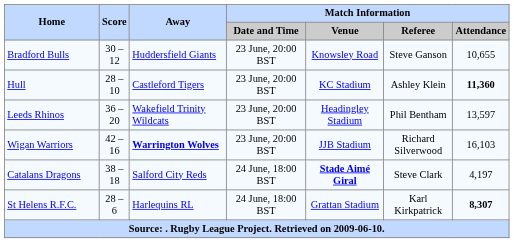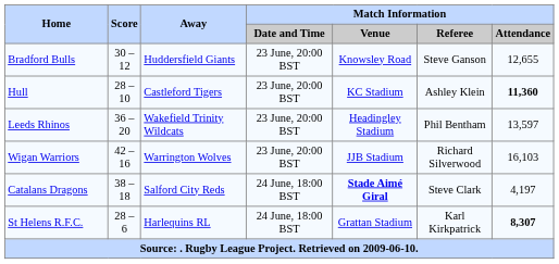Bradford Bulls | Match Information / Attendance: 10,655 -> 12,655
Wigan Warriors | Away: bold -> normal
